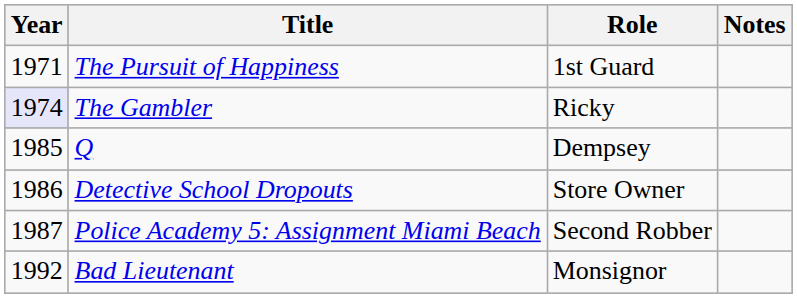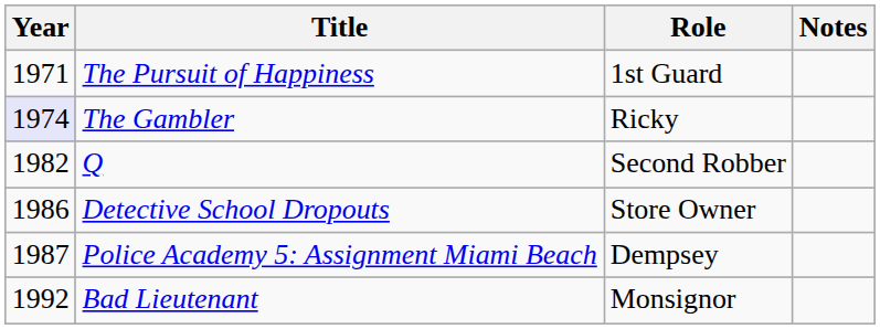Q | Year: 1985 -> 1982
Q | Role: Dempsey -> Second Robber
Police Academy 5: Assignment Miami Beach | Role: Second Robber -> Dempsey
